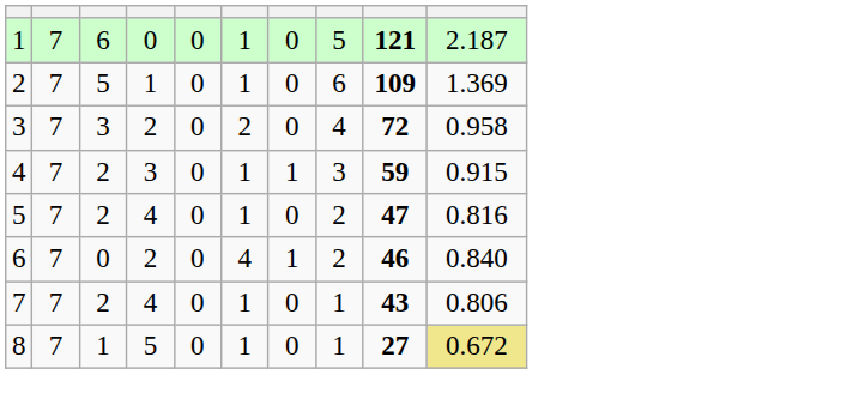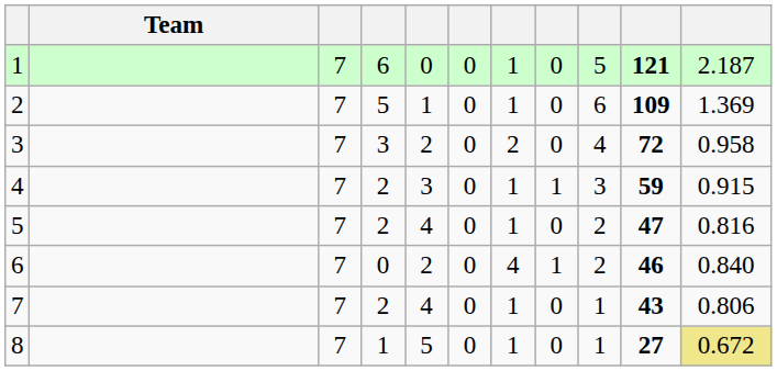+ column: Team
